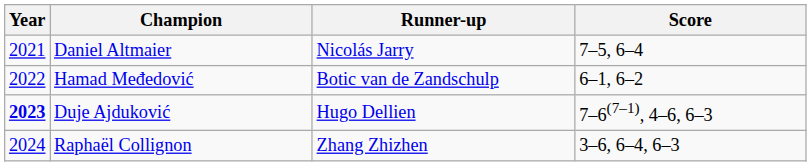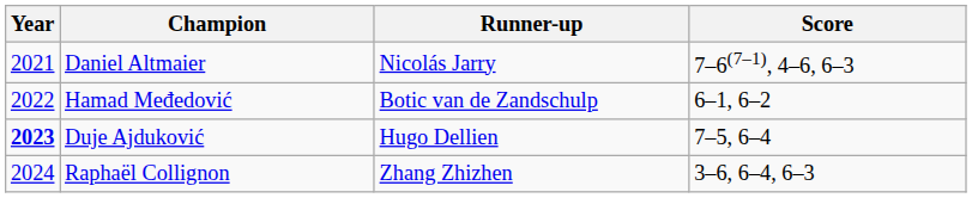Daniel Altmaier | Score: 7–5, 6–4 -> 7–6(7–1), 4–6, 6–3
Duje Ajduković | Score: 7–6(7–1), 4–6, 6–3 -> 7–5, 6–4
